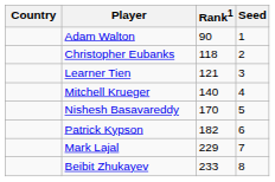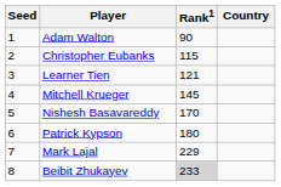columns swapped: Country <-> Seed
Christopher Eubanks | Rank1: 118 -> 115
Mitchell Krueger | Rank1: 140 -> 145
Patrick Kypson | Rank1: 182 -> 180
Beibit Zhukayev | Rank1: no background -> lightgrey background
